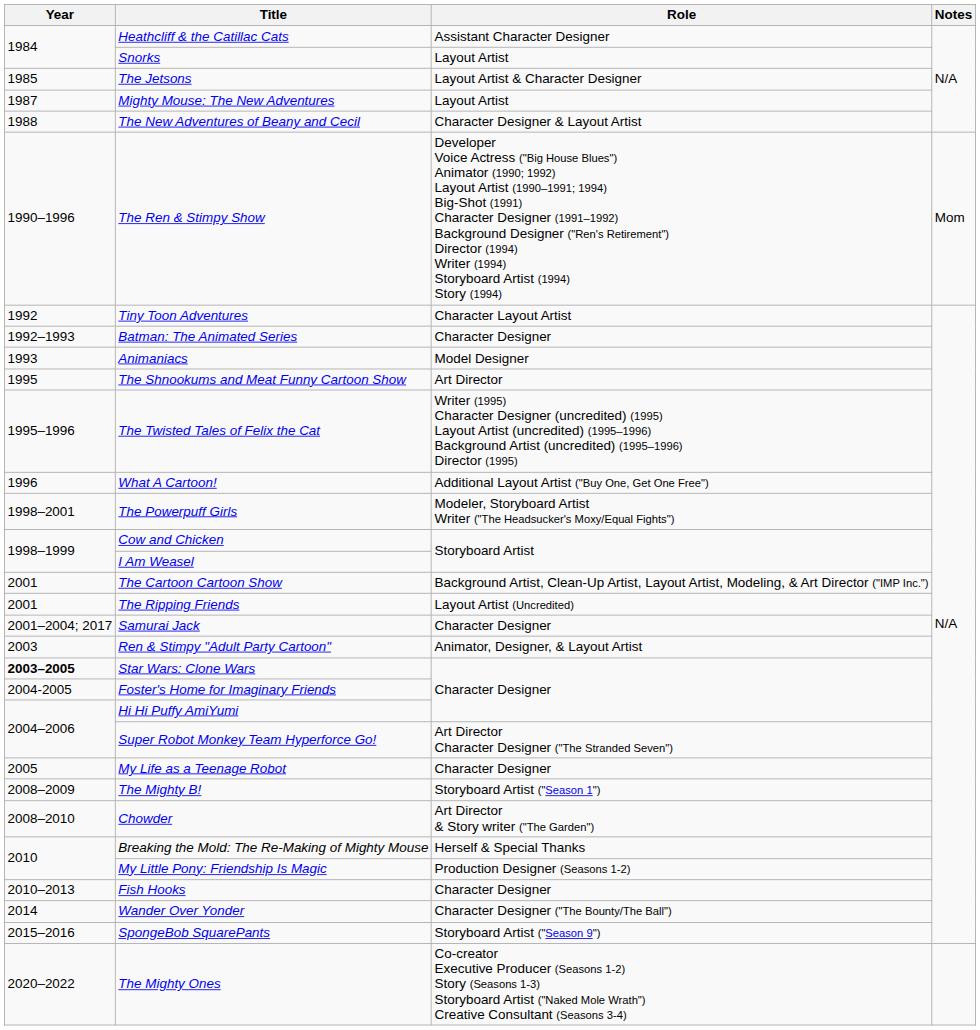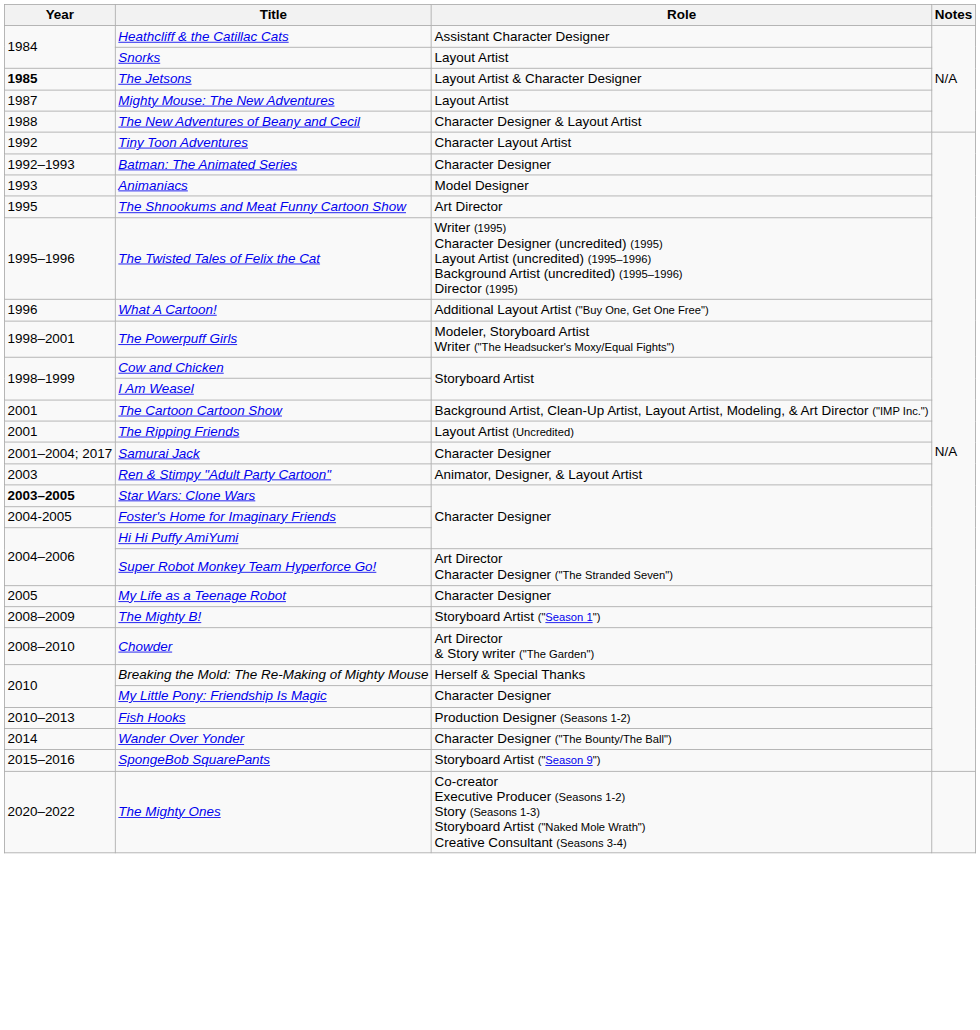The Jetsons | Year: normal -> bold
- row: 1990–1996 | The Ren & Stimpy Show | Developer Voice Actress ("Big House Blues") Animator (1990; 1992) Layout Artist (1990–1991; 1994) Big-Shot (1991) Character Designer (1991–1992) Background Designer ("Ren's Retirement") Director (1994) Writer (1994) Storyboard Artist (1994) Story (1994) | Mom
My Little Pony: Friendship Is Magic | Role: Production Designer (Seasons 1-2) -> Character Designer
Fish Hooks | Role: Character Designer -> Production Designer (Seasons 1-2)
